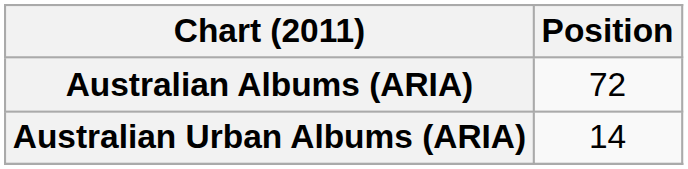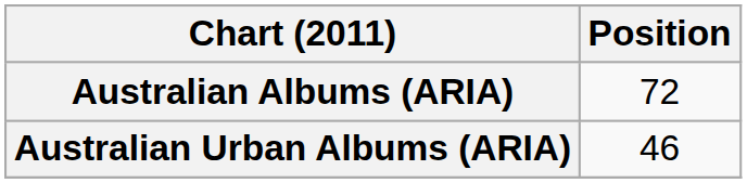Australian Urban Albums (ARIA) | Position: 14 -> 46
